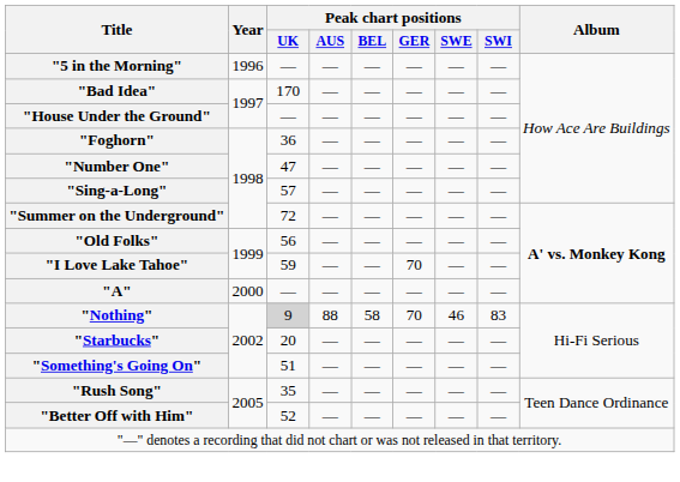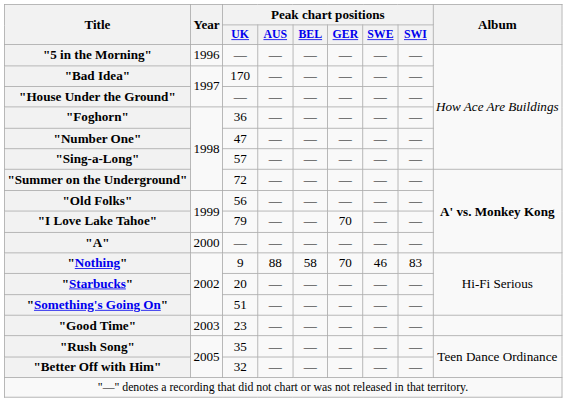"I Love Lake Tahoe" | Peak chart positions / UK: 59 -> 79
"Nothing" | Peak chart positions / UK: lightgrey background -> no background
+ row: "Good Time" | 2003 | 23 | — | — | — | — | —
"Better Off with Him" | Peak chart positions / UK: 52 -> 32
